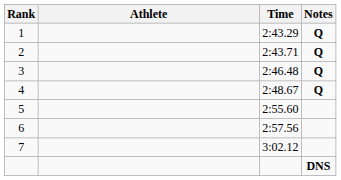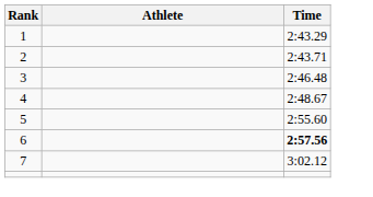- column: Notes | Q | Q | Q | Q | DNS
6 | Time: normal -> bold
